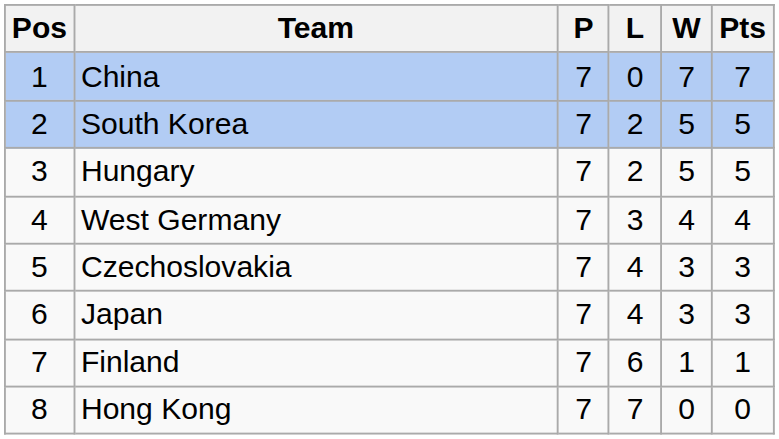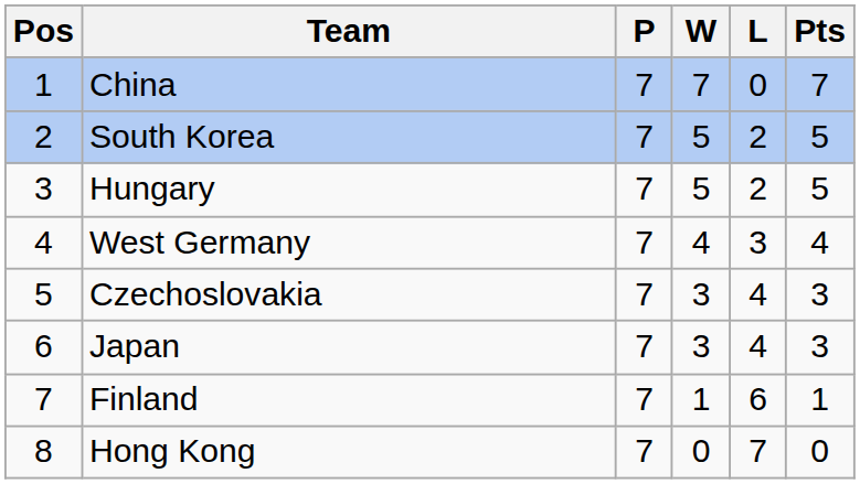columns swapped: W <-> L
